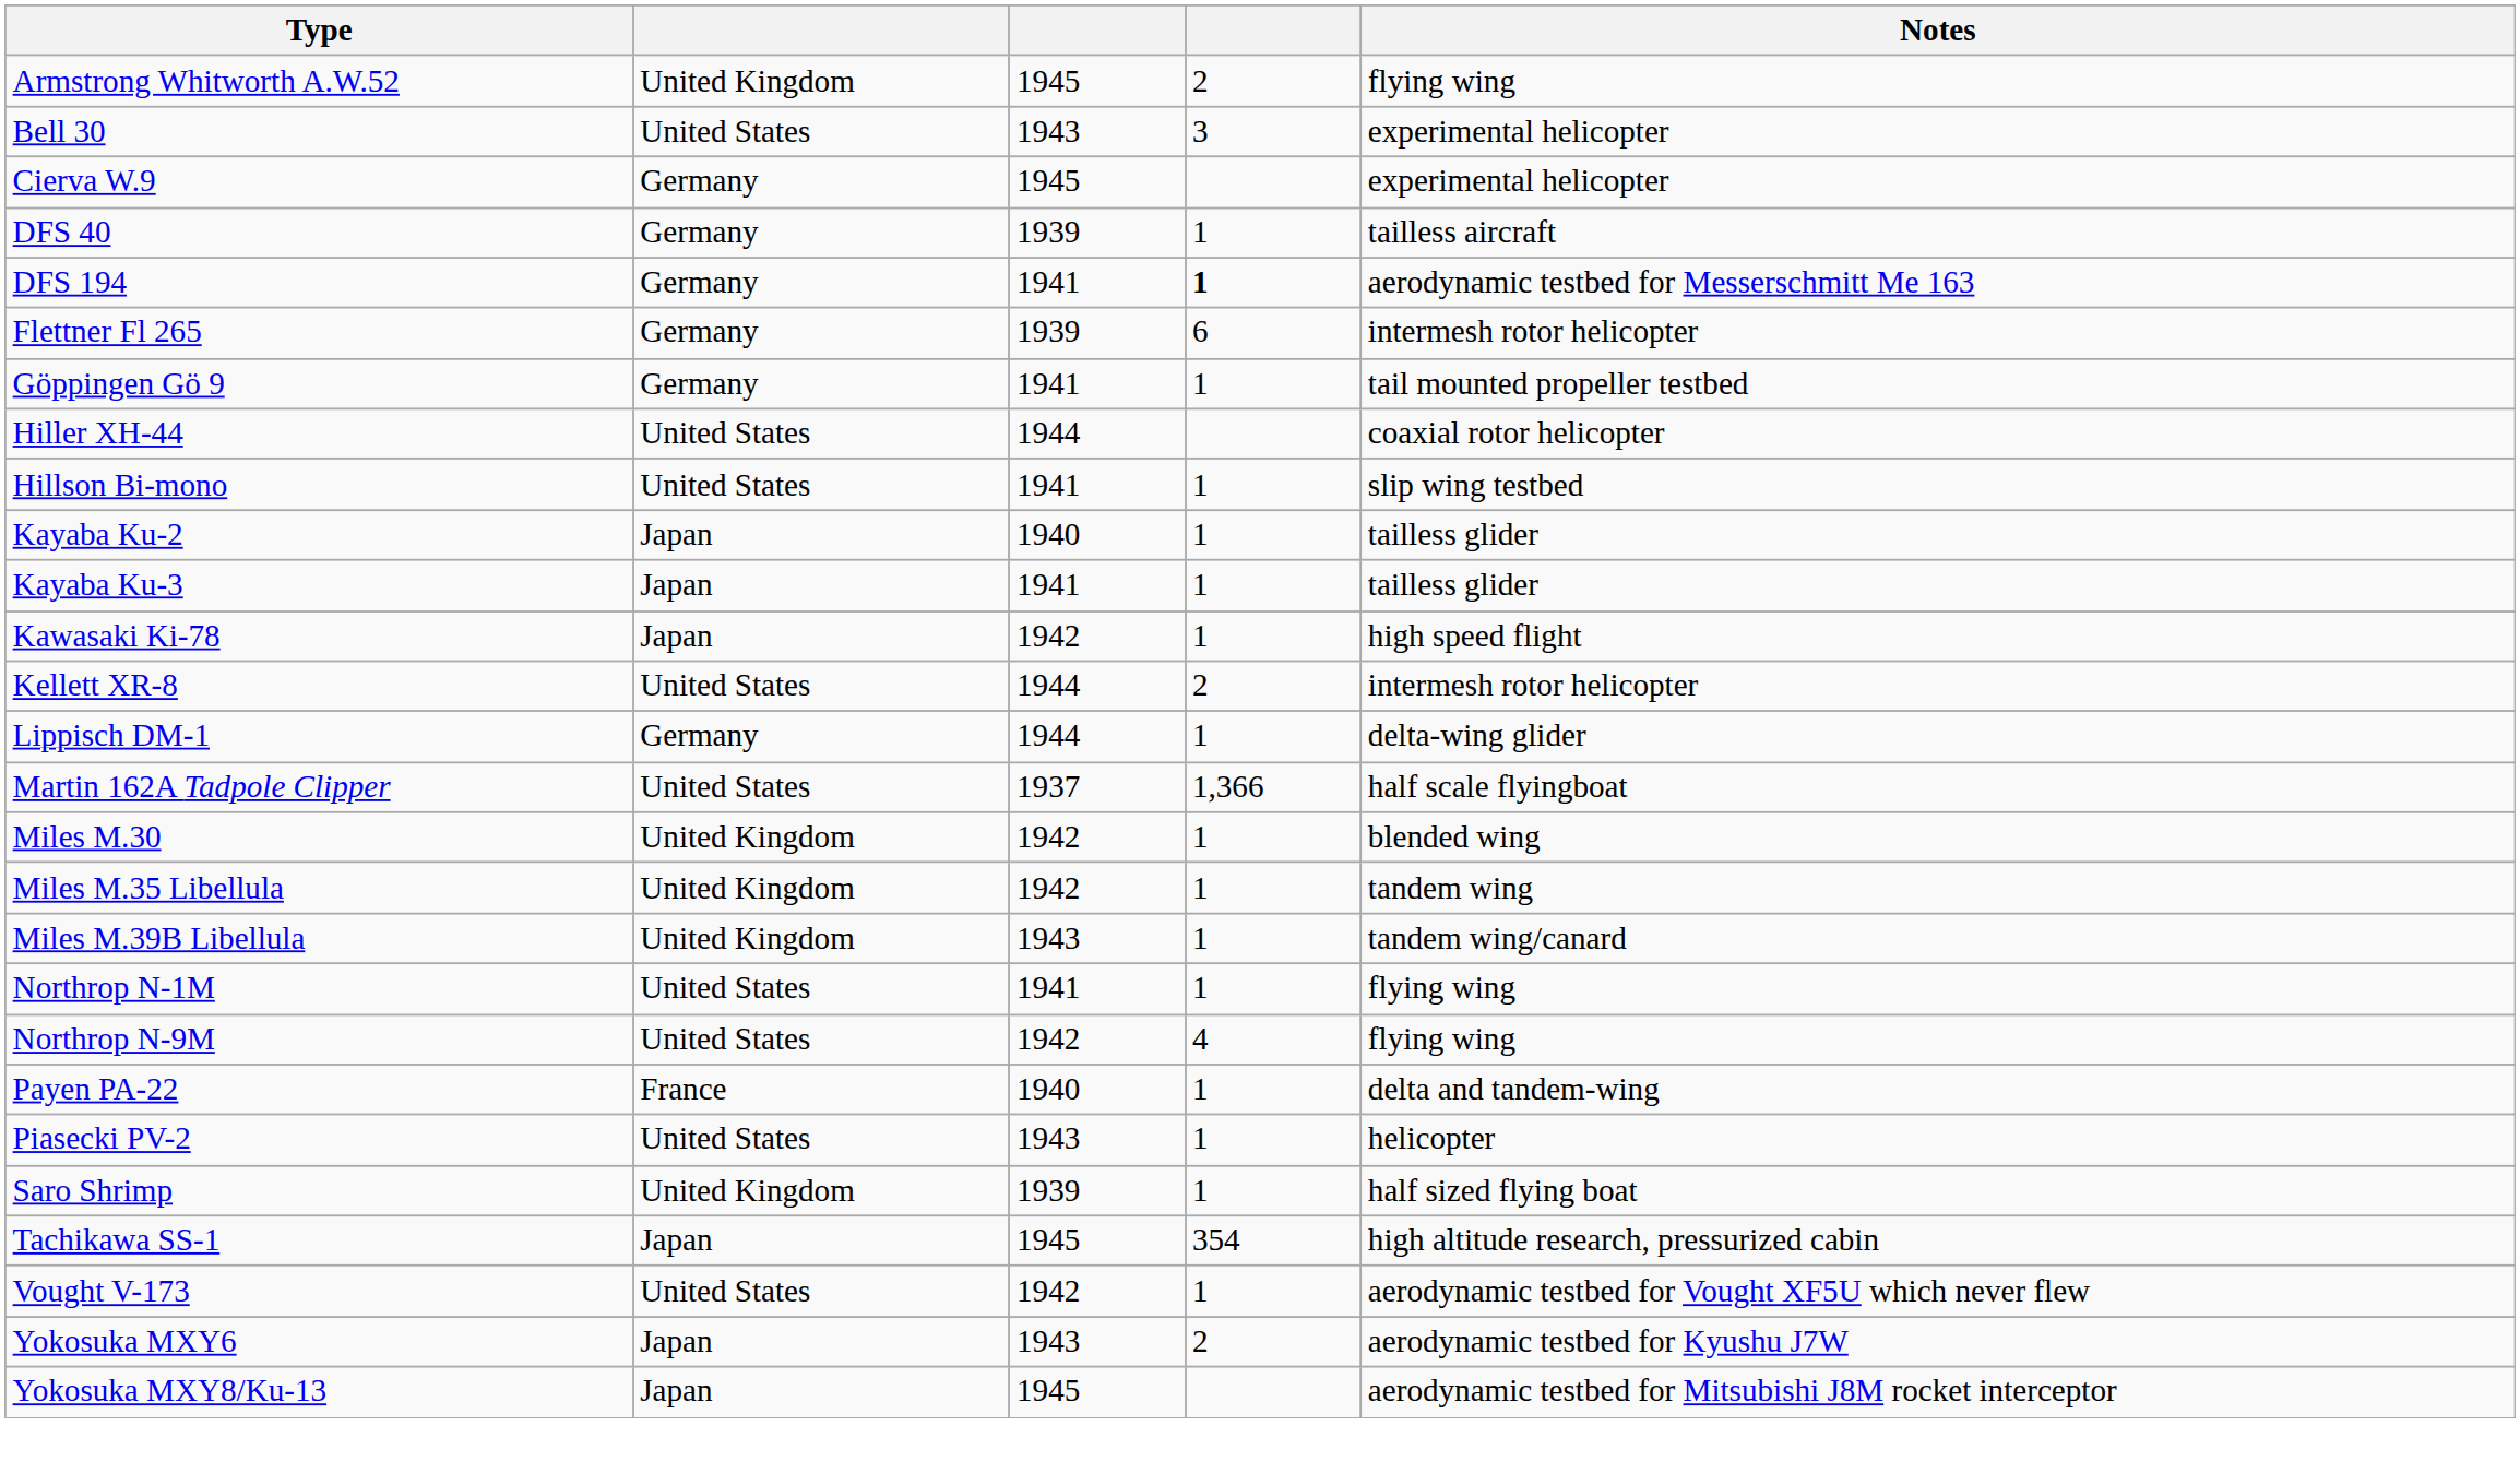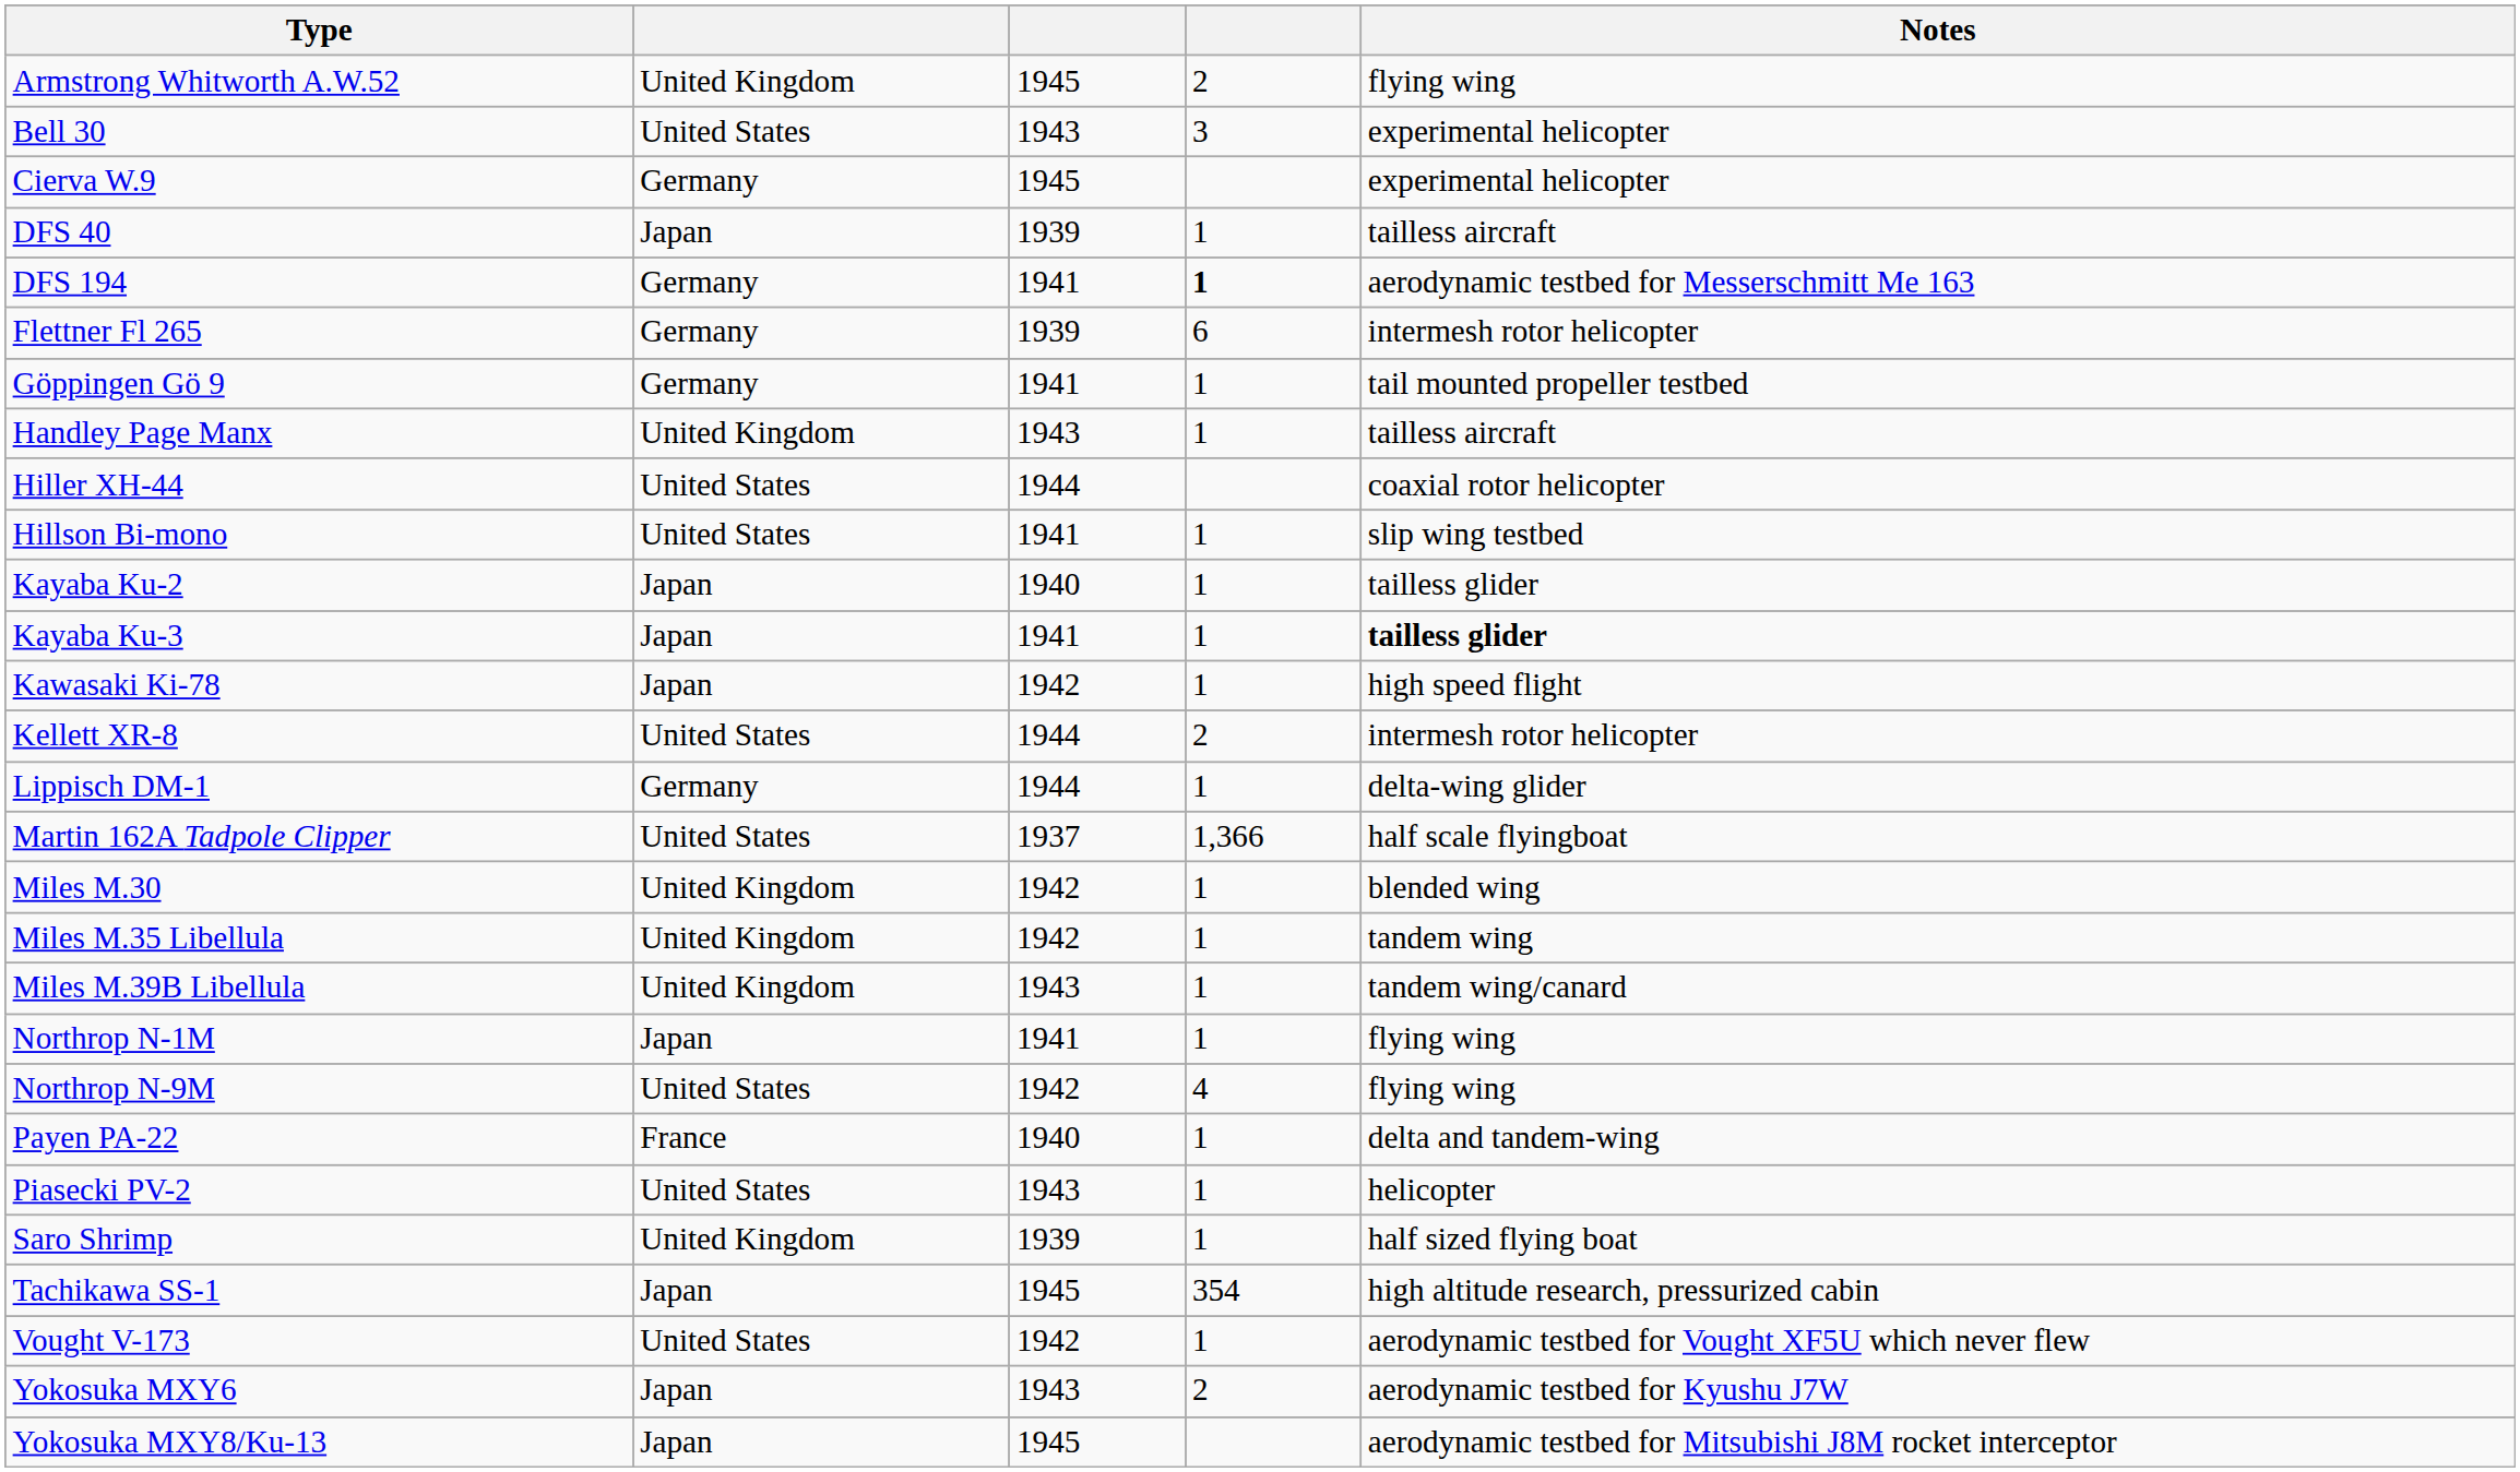DFS 40 | column 2: Germany -> Japan
+ row: Handley Page Manx | United Kingdom | 1943 | 1 | tailless aircraft
Kayaba Ku-3 | Notes: normal -> bold
Northrop N-1M | column 2: United States -> Japan
